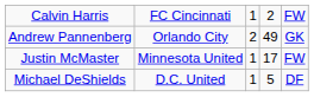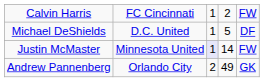rows swapped: Michael DeShields <-> Andrew Pannenberg
Justin McMaster | column 3: no background -> lavender background
Justin McMaster | column 4: 17 -> 14
